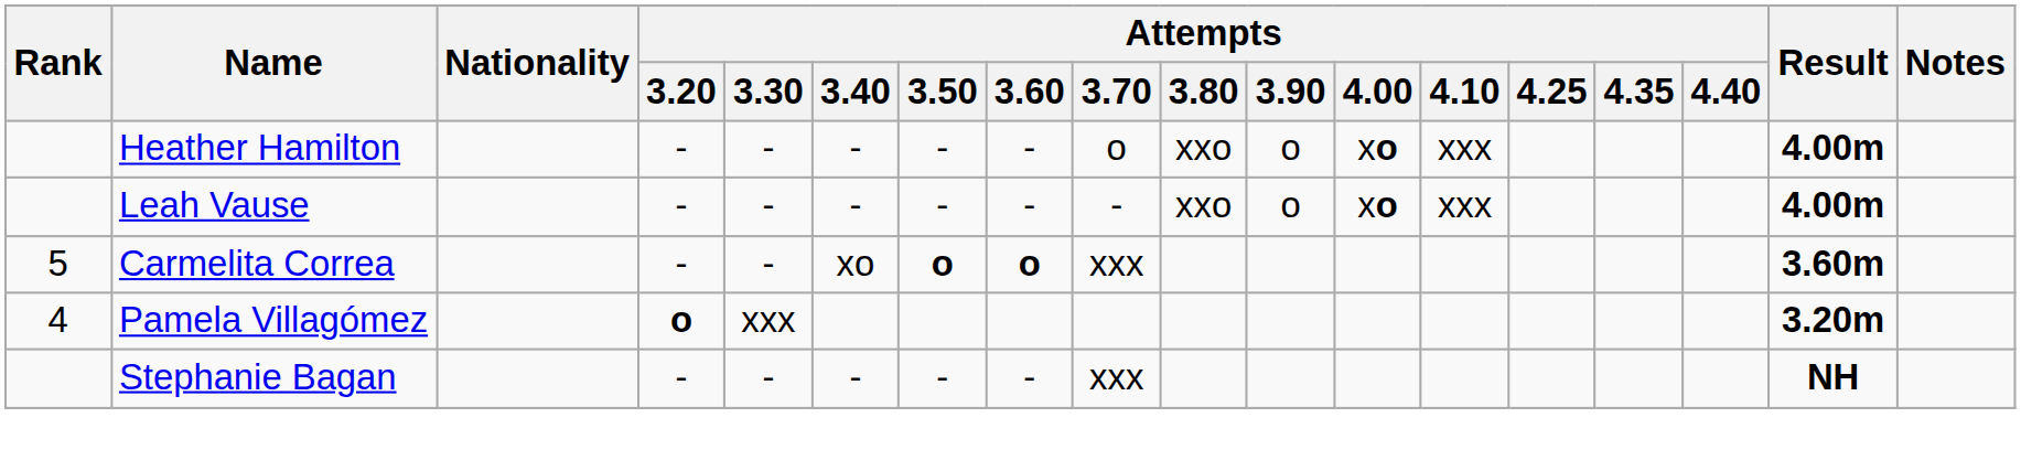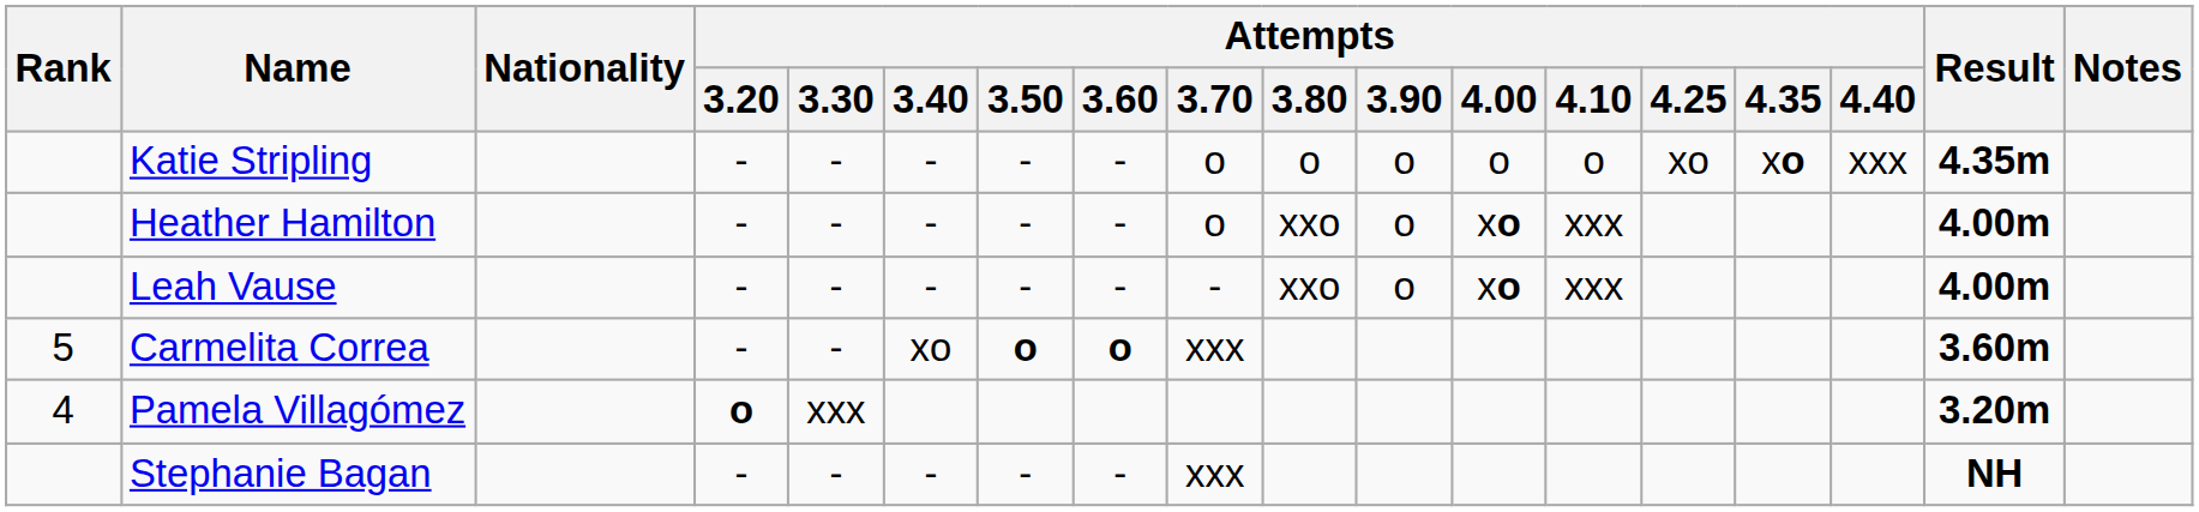+ row: Katie Stripling | - | - | - | - | - | o | o | o | o | o | xo | xo | xxx | 4.35m
